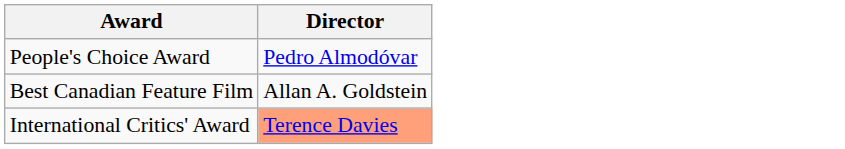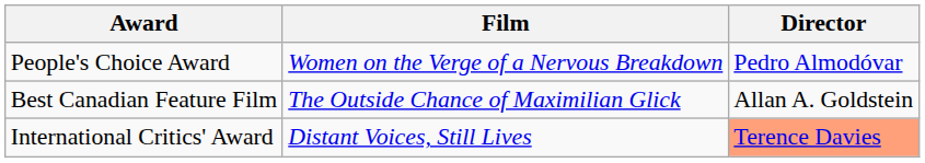+ column: Film | Women on the Verge of a Nervous Breakdown | The Outside Chance of Maximilian Glick | Distant Voices, Still Lives
